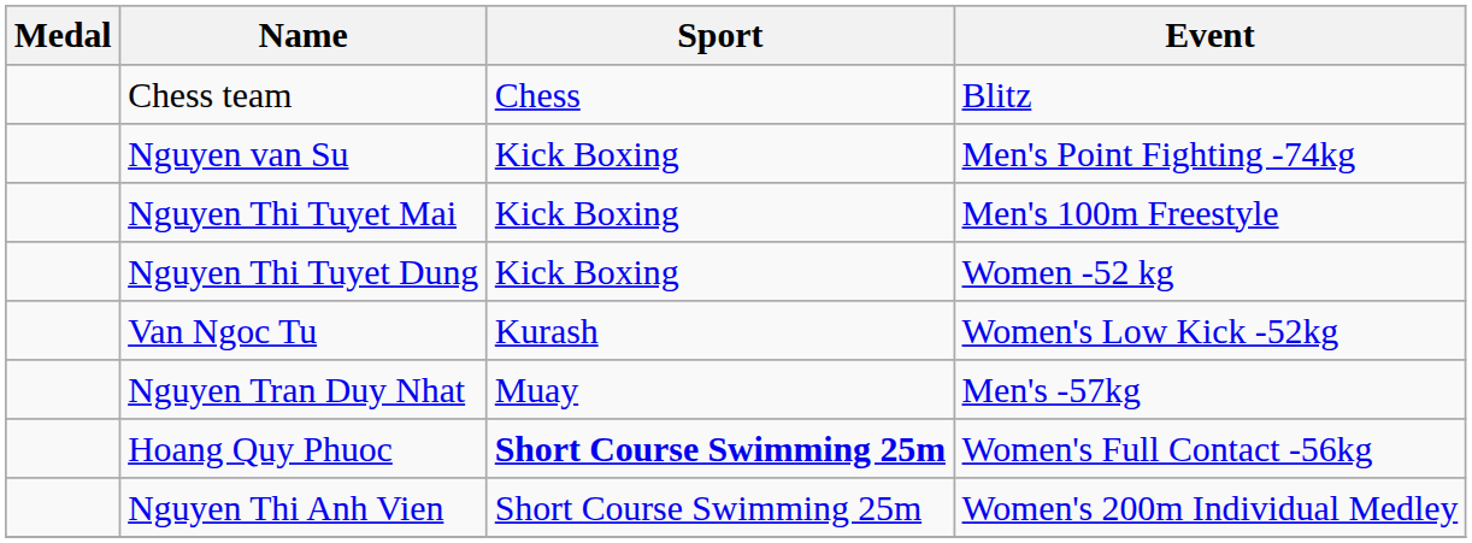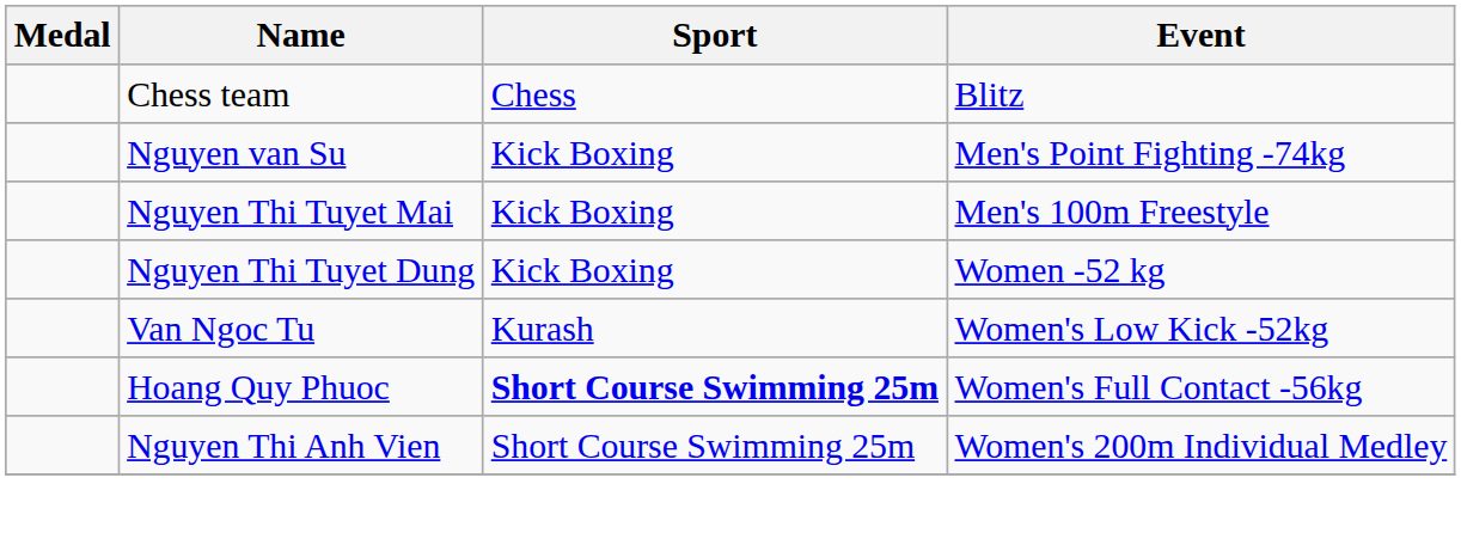- row: Nguyen Tran Duy Nhat | Muay | Men's -57kg
